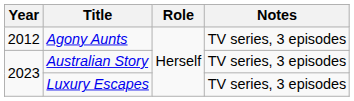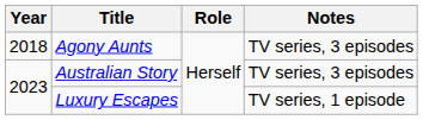Agony Aunts | Year: 2012 -> 2018
Luxury Escapes | Notes: TV series, 3 episodes -> TV series, 1 episode
